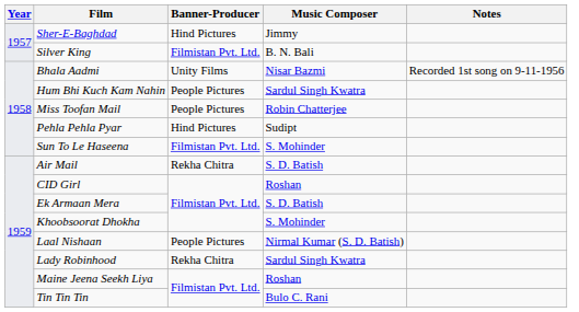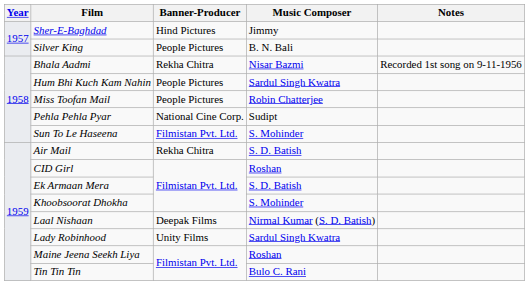Silver King | Banner-Producer: Filmistan Pvt. Ltd. -> People Pictures
Bhala Aadmi | Banner-Producer: Unity Films -> Rekha Chitra
Pehla Pehla Pyar | Banner-Producer: Hind Pictures -> National Cine Corp.
Laal Nishaan | Banner-Producer: People Pictures -> Deepak Films
Lady Robinhood | Banner-Producer: Rekha Chitra -> Unity Films
